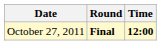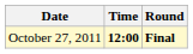columns swapped: Time <-> Round
